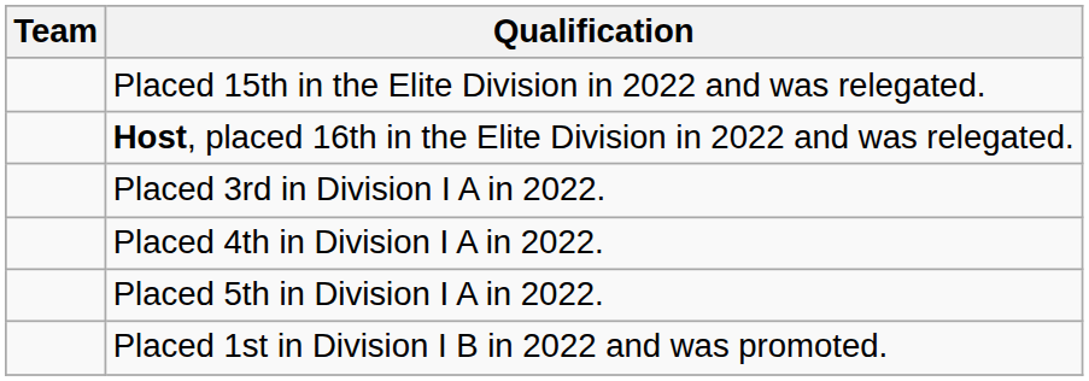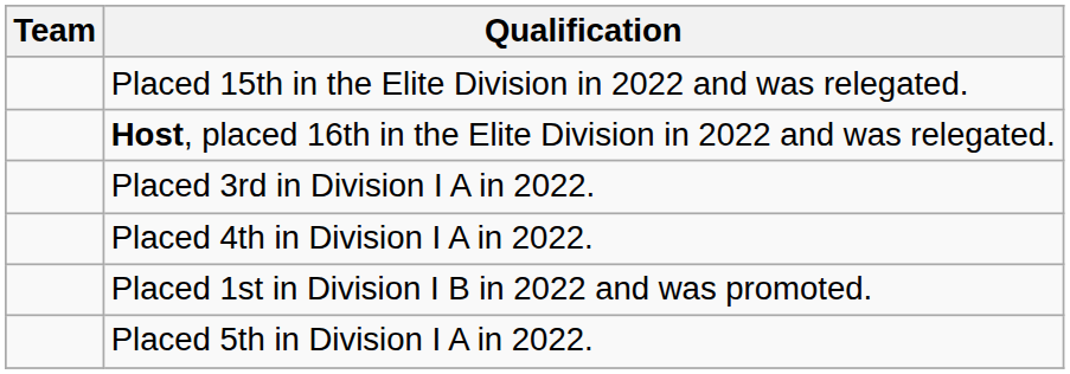rows swapped: Placed 5th in Division I A in 2022. <-> Placed 1st in Division I B in 2022 and was promoted.
